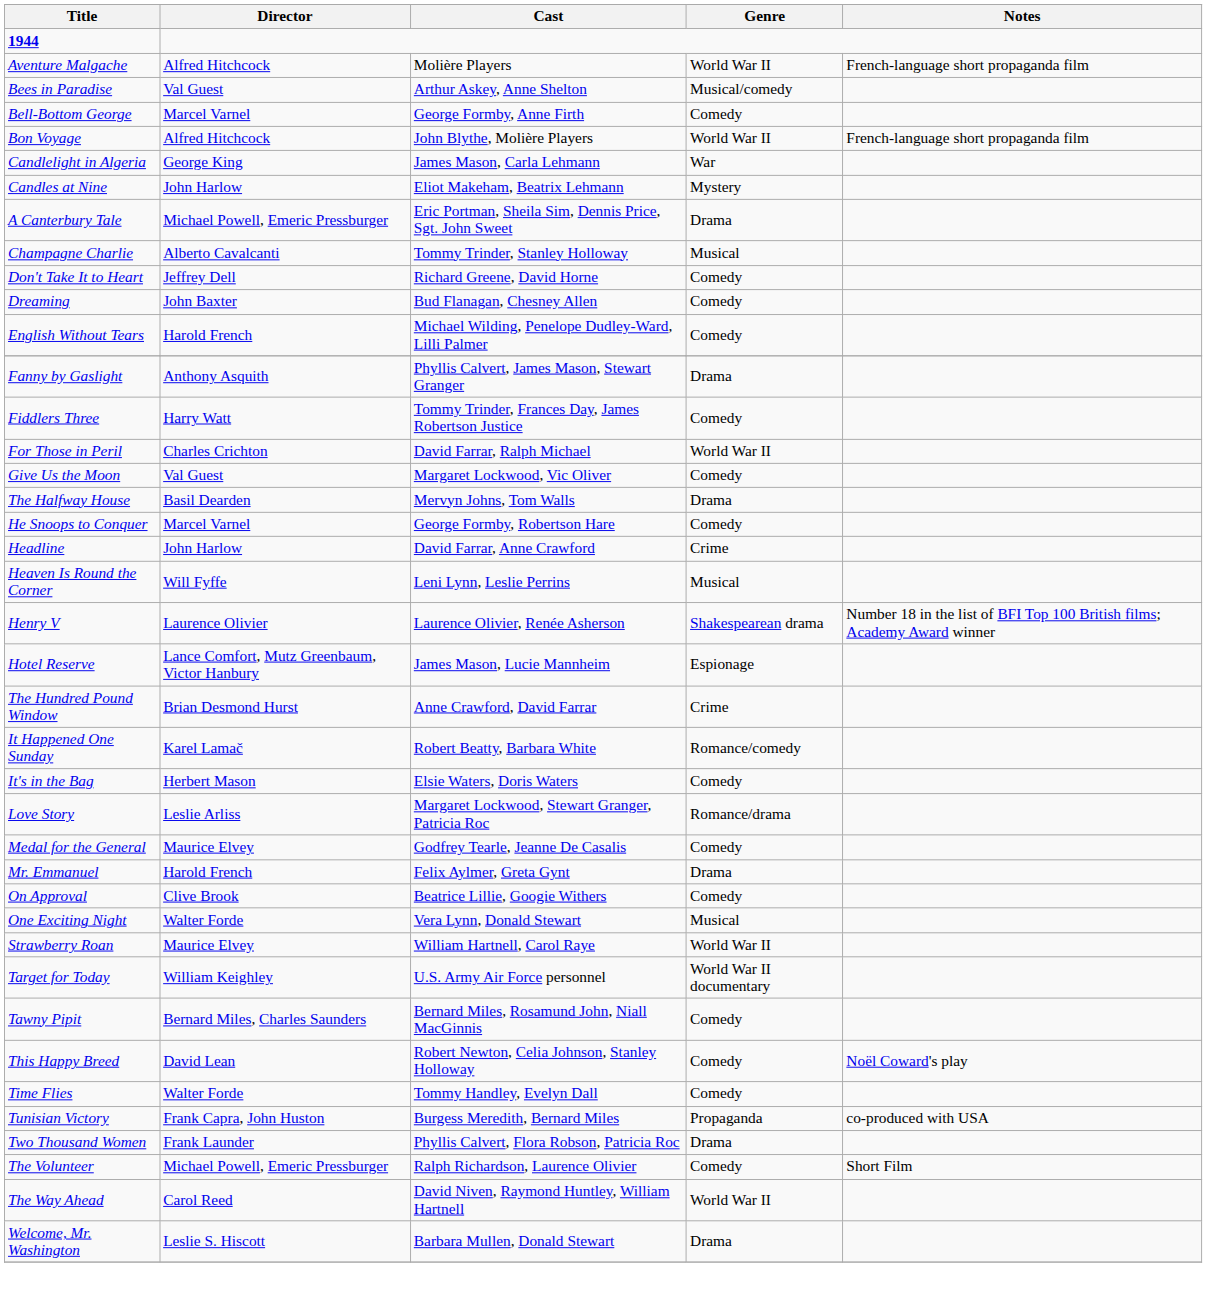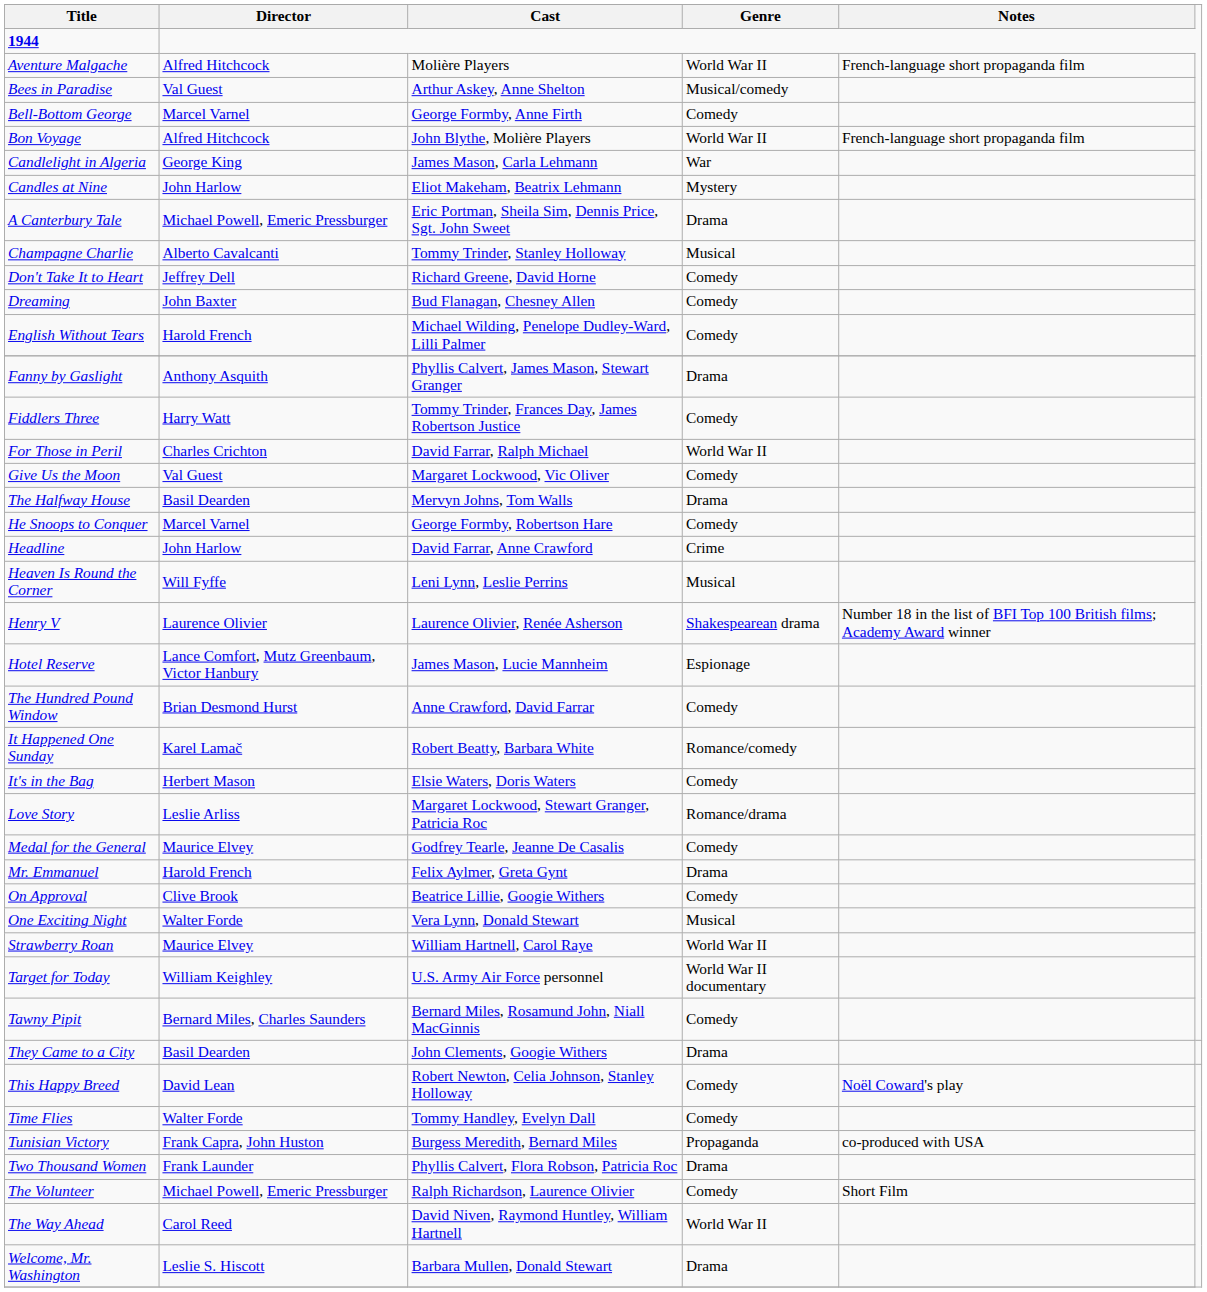The Hundred Pound Window | Genre: Crime -> Comedy
+ row: They Came to a City | Basil Dearden | John Clements, Googie Withers | Drama
